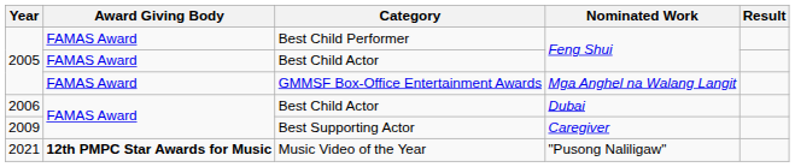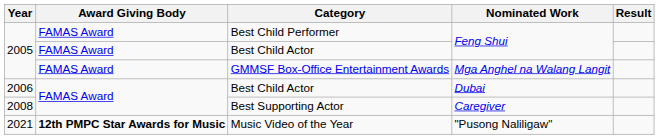Best Supporting Actor | Year: 2009 -> 2008
